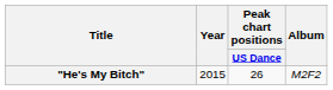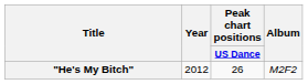"He's My Bitch" | Year: 2015 -> 2012
